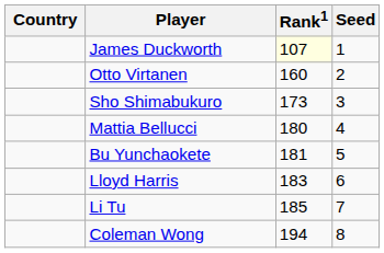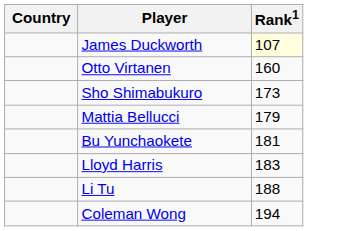- column: Seed | 1 | 2 | 3 | 4 | 5 | 6 | 7 | 8
Mattia Bellucci | Rank1: 180 -> 179
Li Tu | Rank1: 185 -> 188
